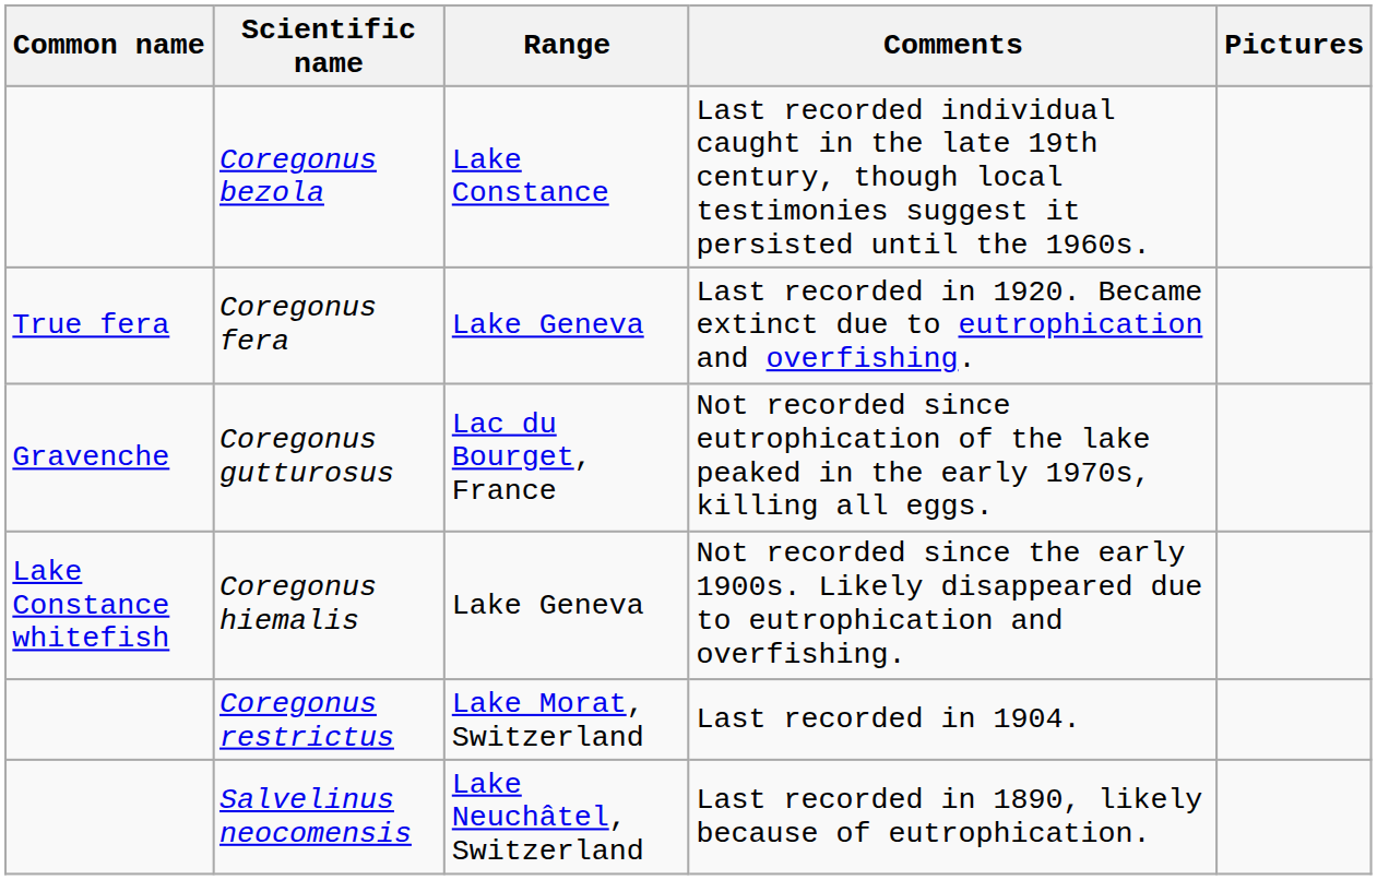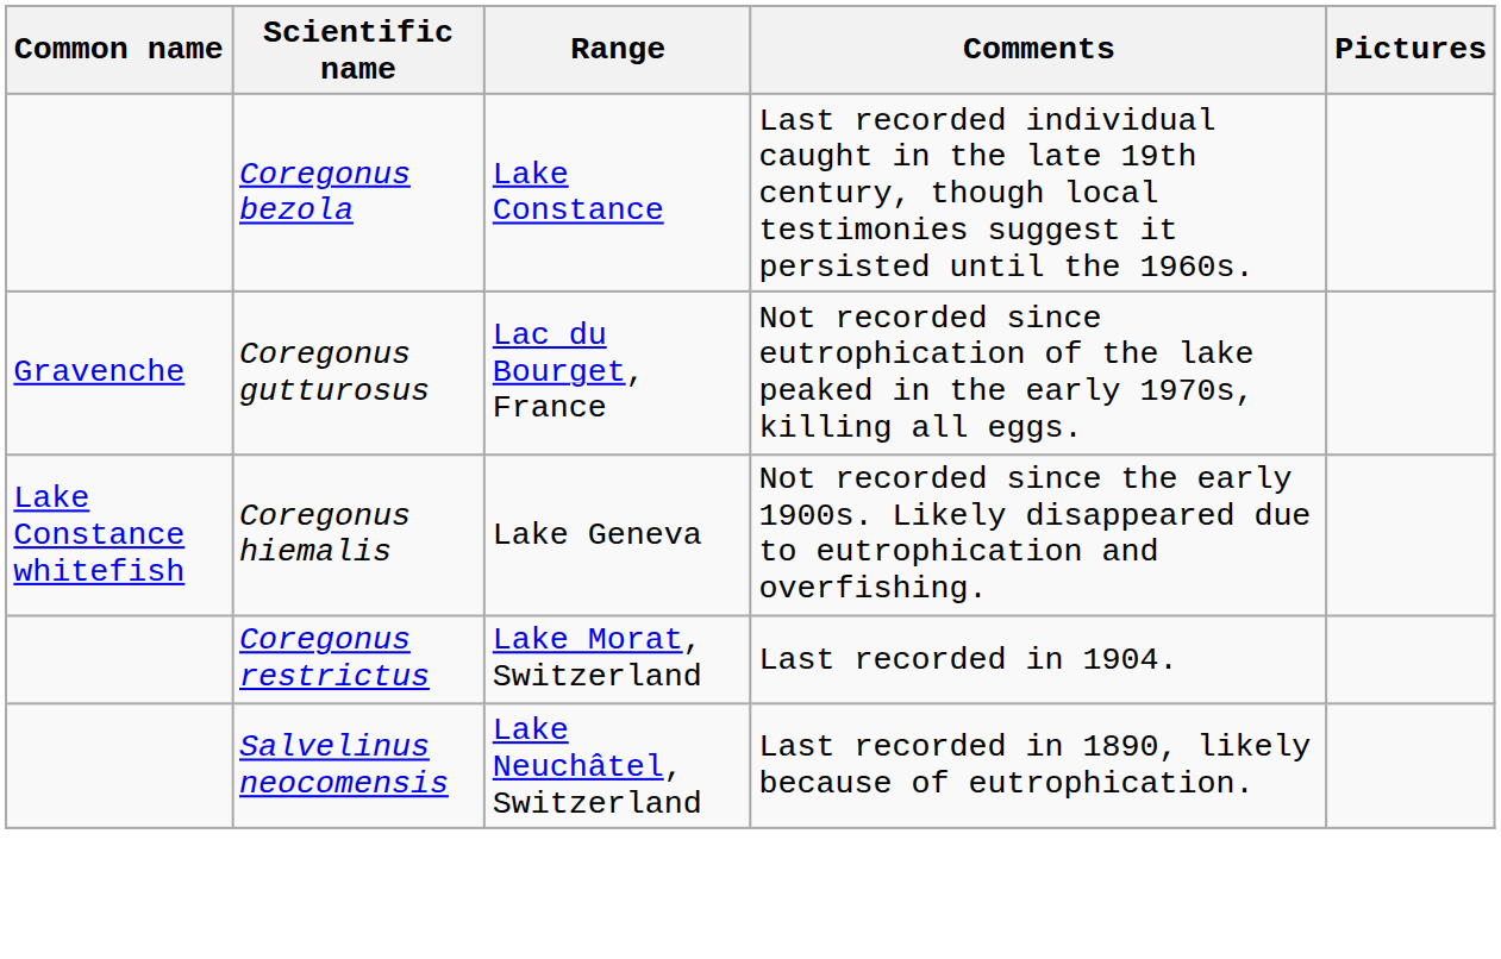- row: True fera | Coregonus fera | Lake Geneva | Last recorded in 1920. Became extinct due to eutrophication and overfishing.
